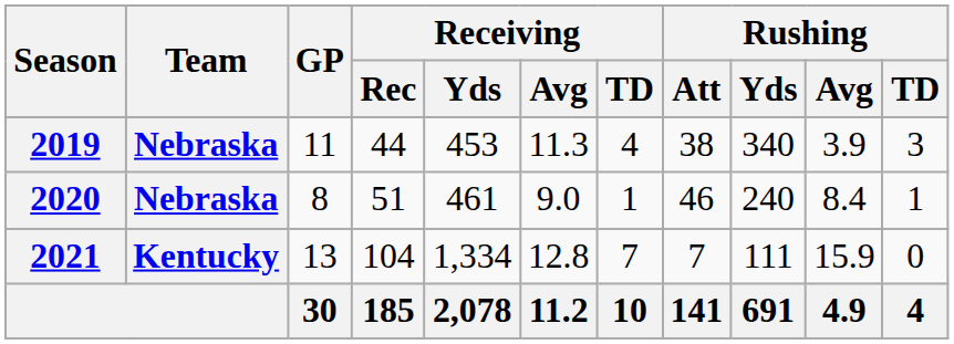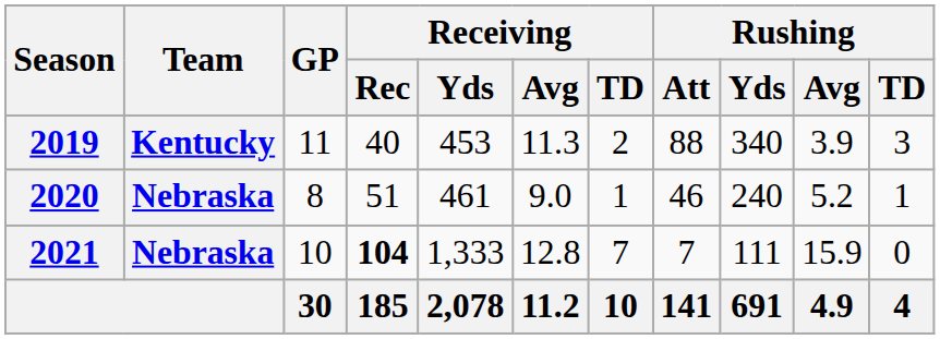2019 | Team: Nebraska -> Kentucky
2019 | Receiving / Rec: 44 -> 40
2019 | Receiving / TD: 4 -> 2
2019 | Rushing / Att: 38 -> 88
2020 | Rushing / Avg: 8.4 -> 5.2
2021 | Team: Kentucky -> Nebraska
2021 | GP: 13 -> 10
2021 | Receiving / Rec: normal -> bold
2021 | Receiving / Yds: 1,334 -> 1,333
